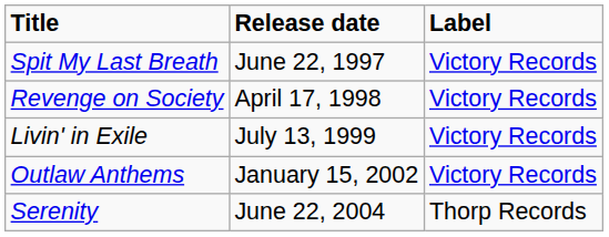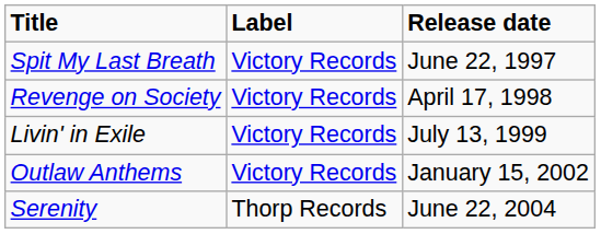columns swapped: Release date <-> Label
